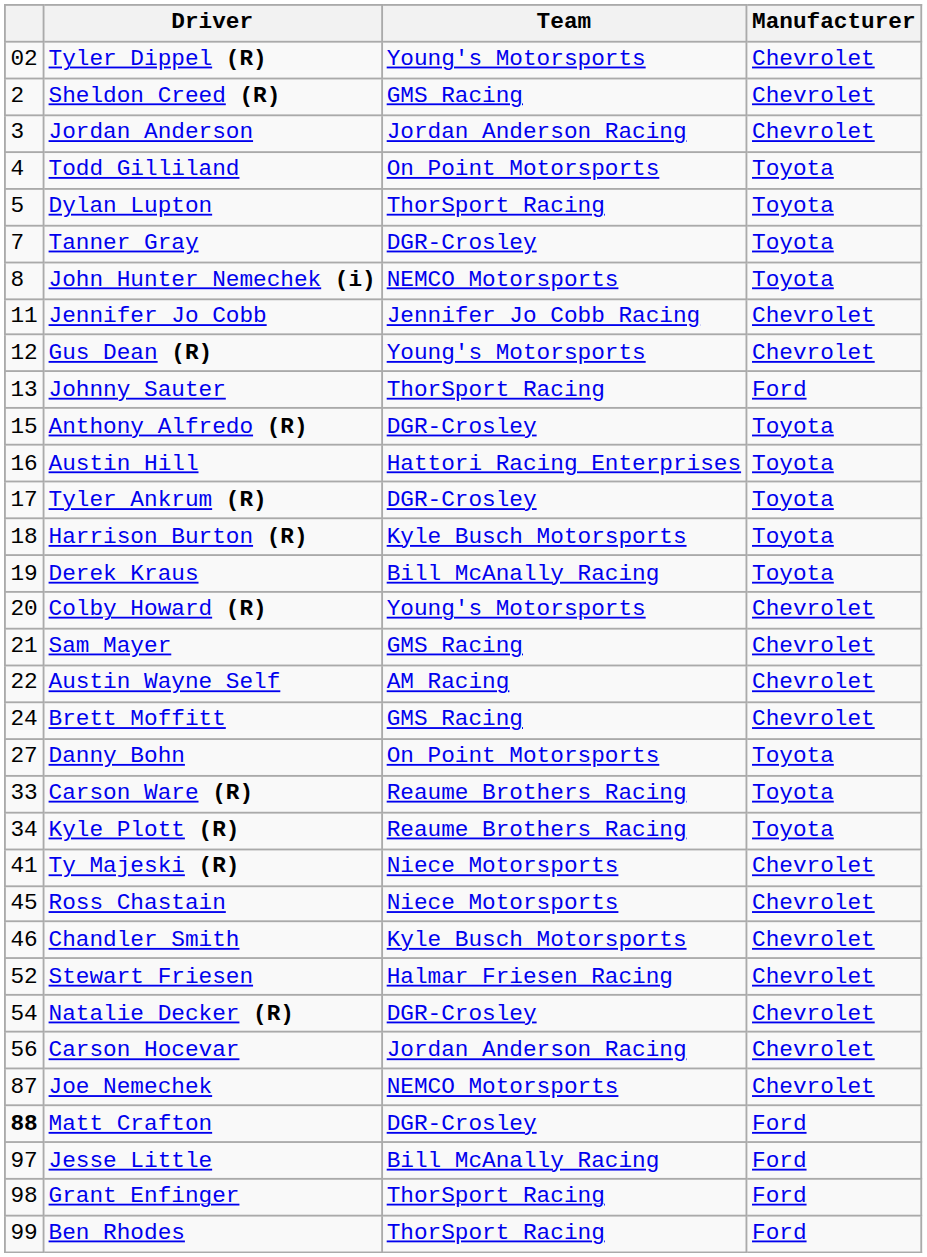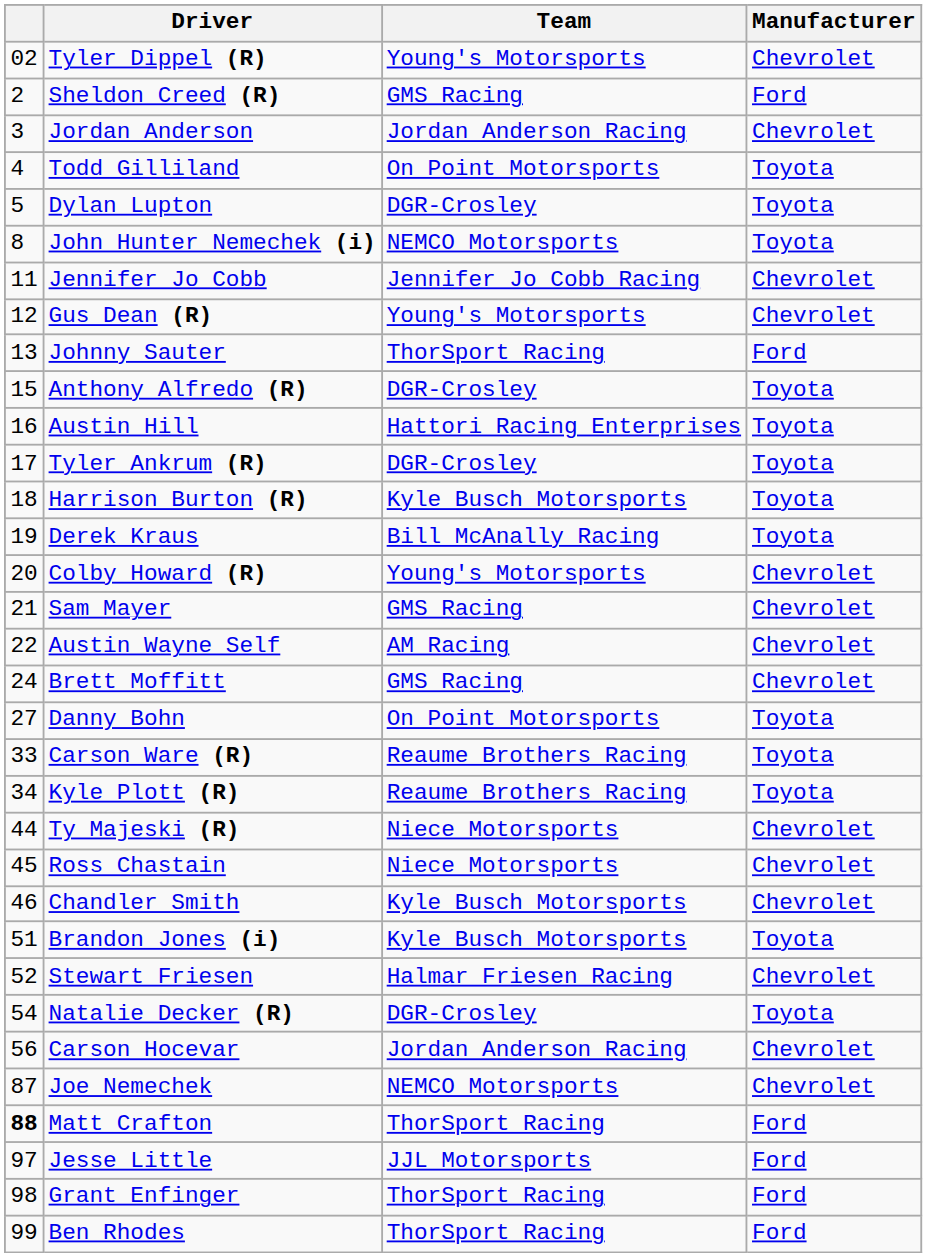Sheldon Creed (R) | Manufacturer: Chevrolet -> Ford
Dylan Lupton | Team: ThorSport Racing -> DGR-Crosley
- row: 7 | Tanner Gray | DGR-Crosley | Toyota
Ty Majeski (R) | column 1: 41 -> 44
+ row: 51 | Brandon Jones (i) | Kyle Busch Motorsports | Toyota
Natalie Decker (R) | Manufacturer: Chevrolet -> Toyota
Matt Crafton | Team: DGR-Crosley -> ThorSport Racing
Jesse Little | Team: Bill McAnally Racing -> JJL Motorsports
